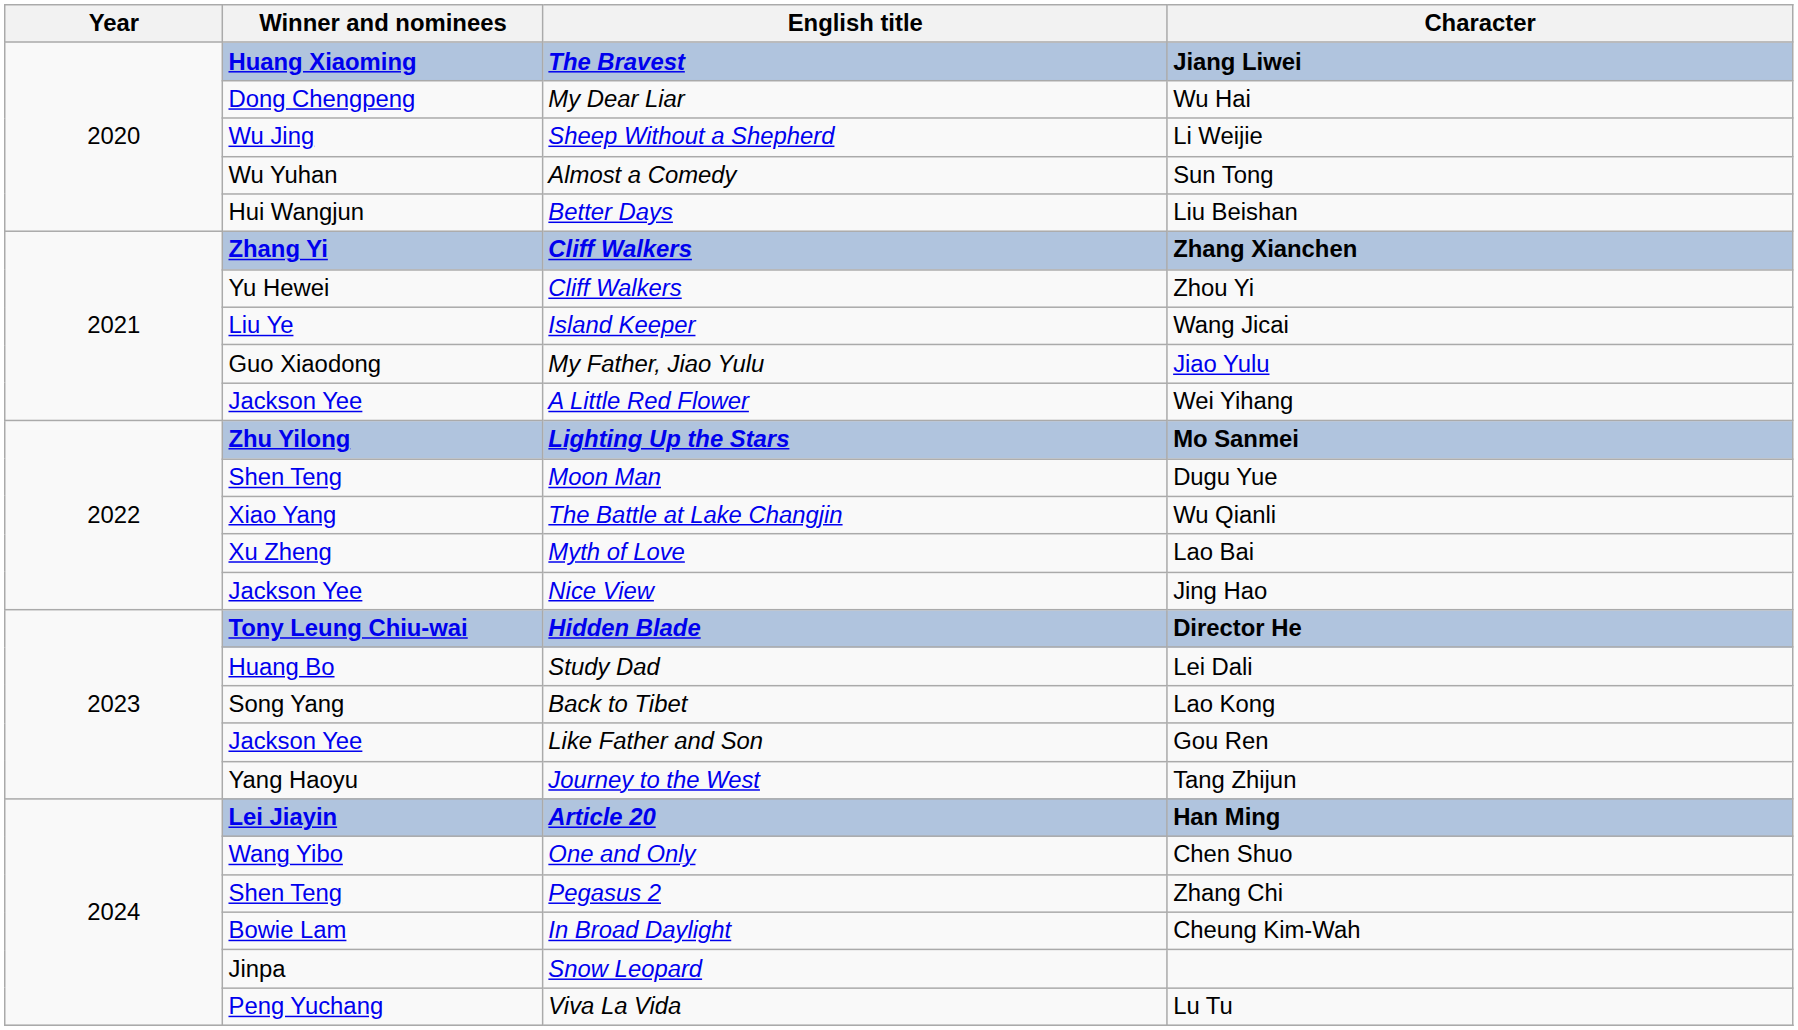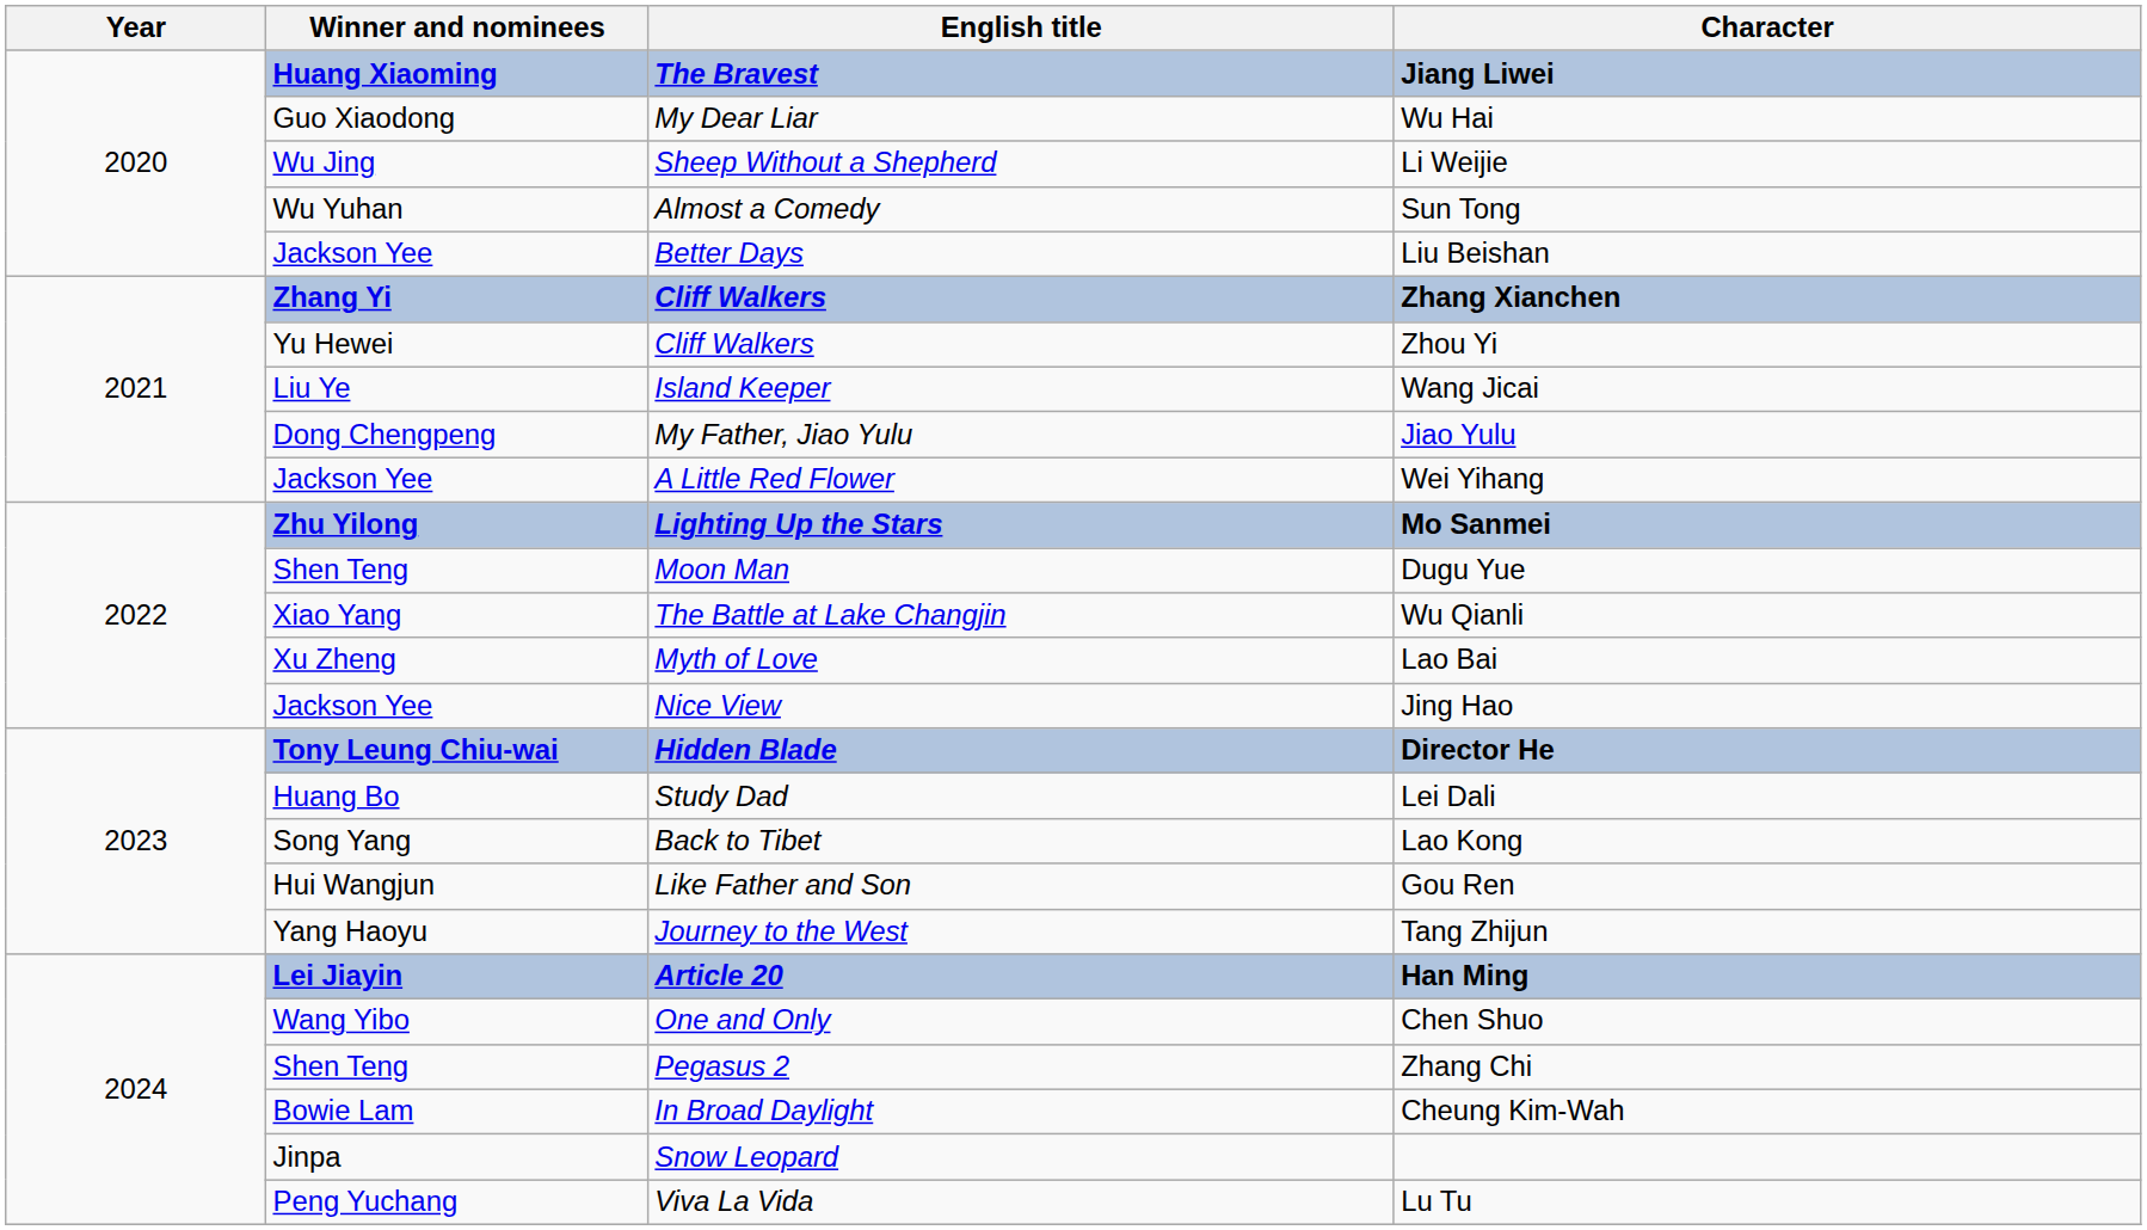Wu Hai | Winner and nominees: Dong Chengpeng -> Guo Xiaodong
Liu Beishan | Winner and nominees: Hui Wangjun -> Jackson Yee
Jiao Yulu | Winner and nominees: Guo Xiaodong -> Dong Chengpeng
Gou Ren | Winner and nominees: Jackson Yee -> Hui Wangjun
